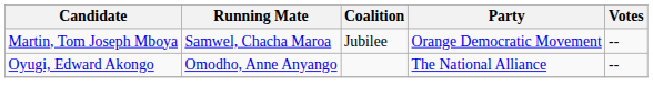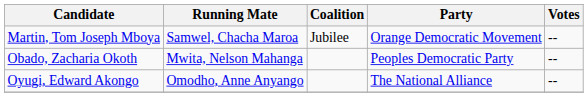+ row: Obado, Zacharia Okoth | Mwita, Nelson Mahanga | Peoples Democratic Party | --
